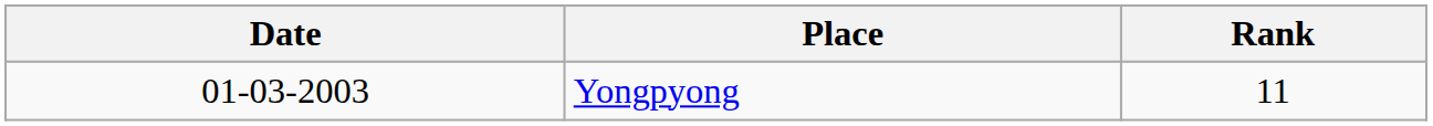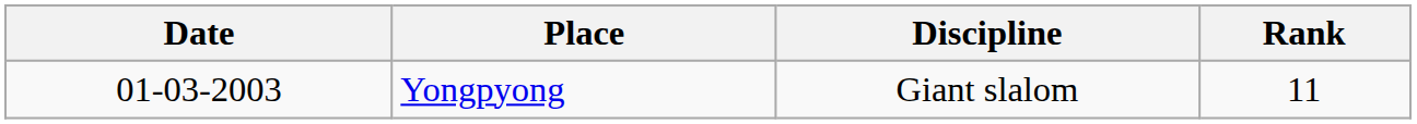+ column: Discipline | Giant slalom
